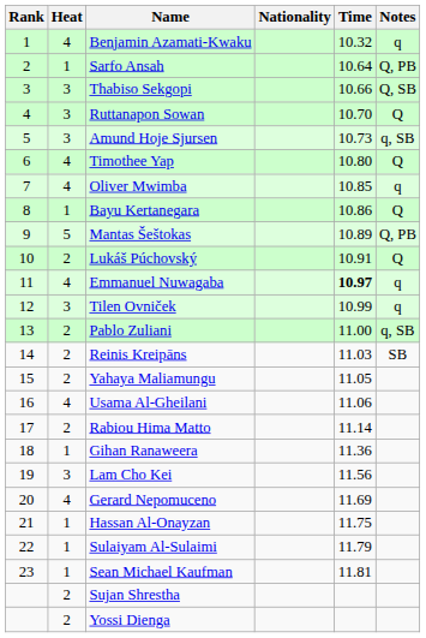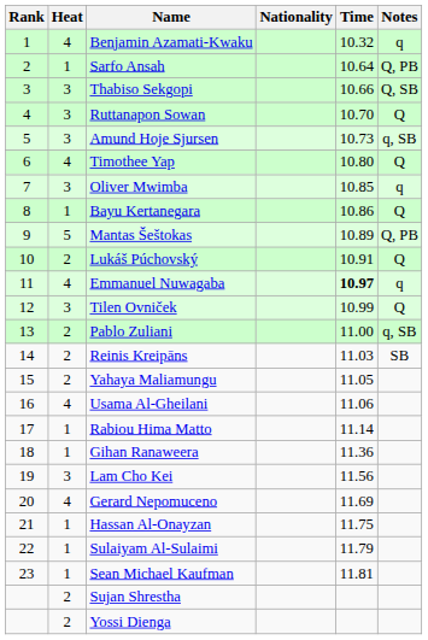Oliver Mwimba | Heat: 4 -> 3
Tilen Ovniček | Notes: q -> Q
Rabiou Hima Matto | Heat: 2 -> 1
